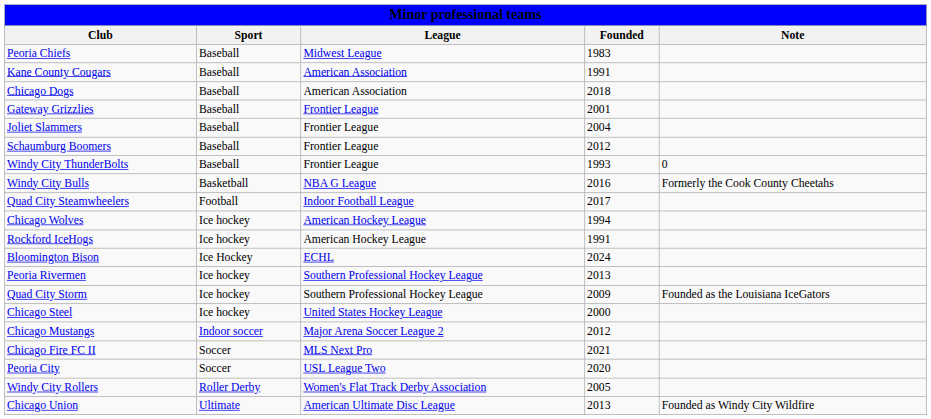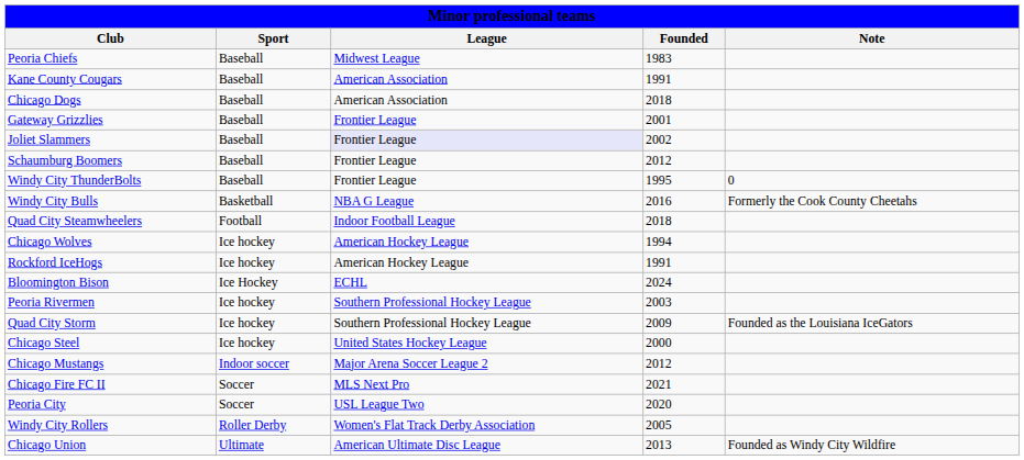Joliet Slammers | League: no background -> lavender background
Joliet Slammers | Founded: 2004 -> 2002
Windy City ThunderBolts | Founded: 1993 -> 1995
Quad City Steamwheelers | Founded: 2017 -> 2018
Peoria Rivermen | Founded: 2013 -> 2003
